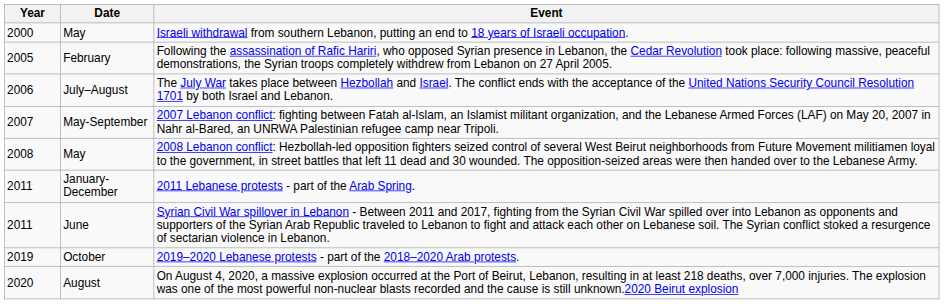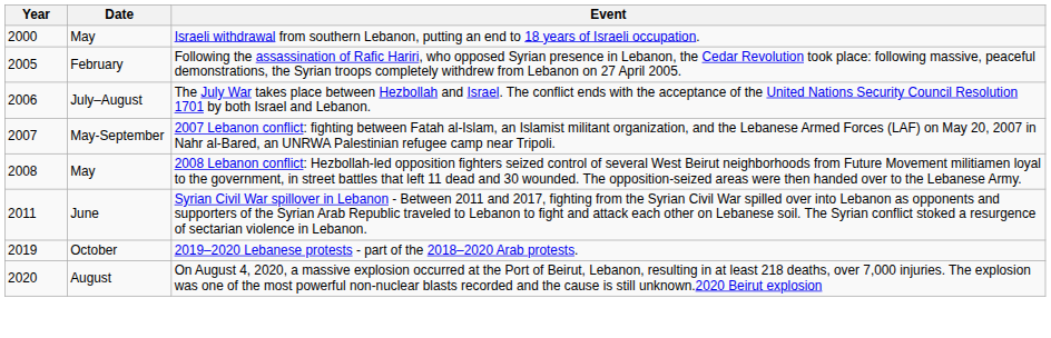- row: 2011 | January-December | 2011 Lebanese protests - part of the Arab Spring.
